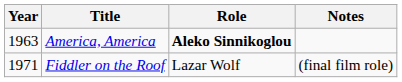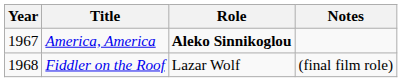America, America | Year: 1963 -> 1967
Fiddler on the Roof | Year: 1971 -> 1968
